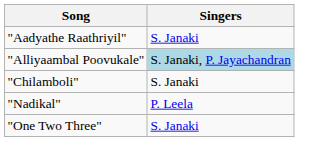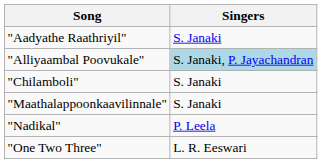+ row: "Maathalappoonkaavilinnale" | S. Janaki
"One Two Three" | Singers: S. Janaki -> L. R. Eeswari
